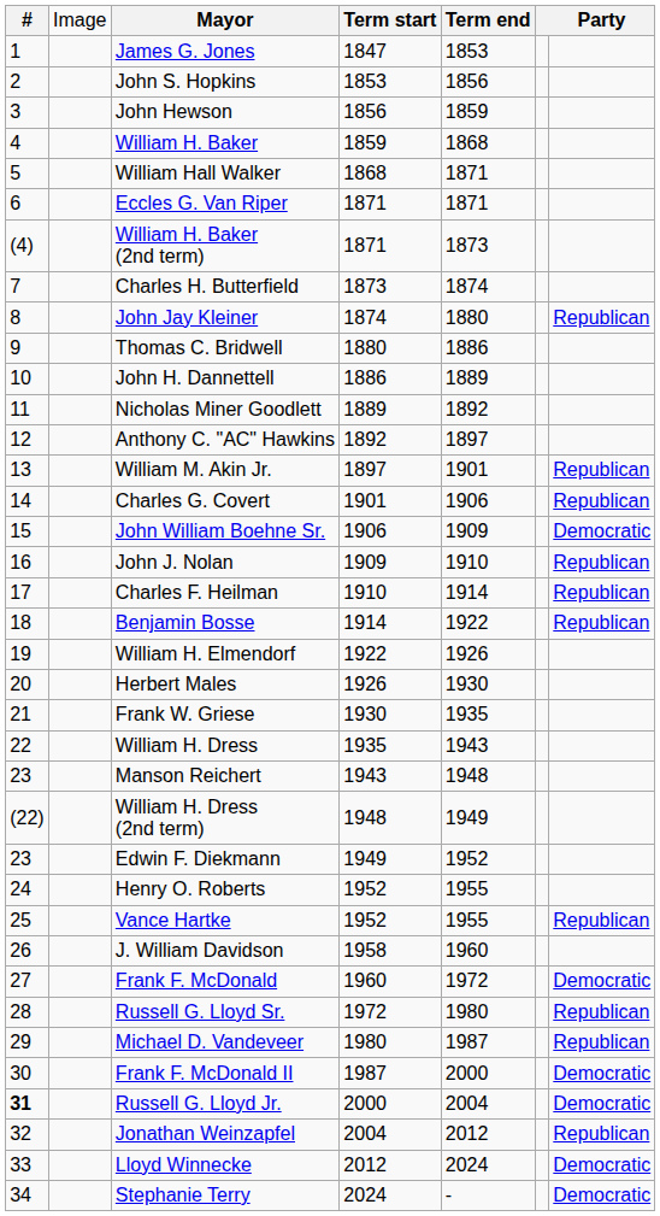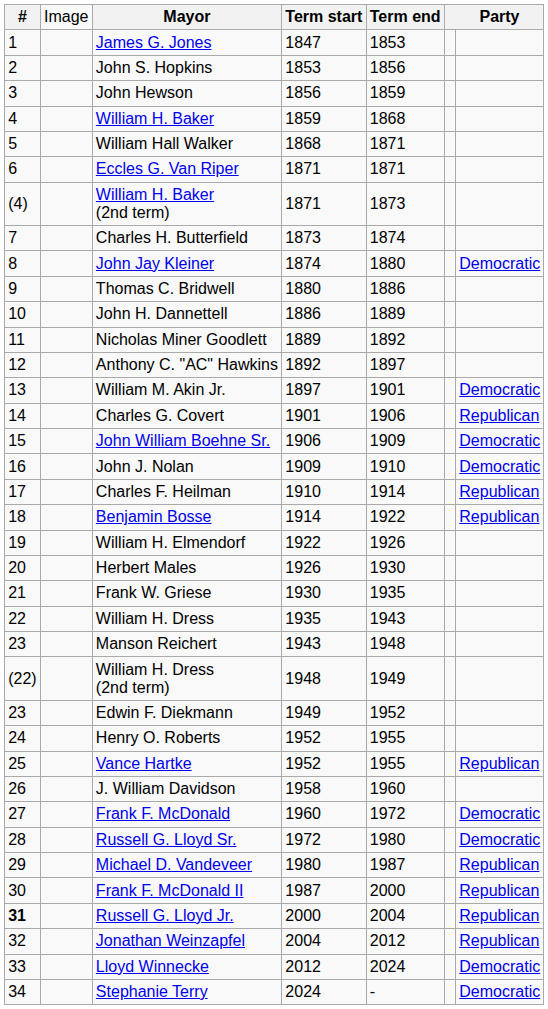John Jay Kleiner | column 7: Republican -> Democratic
William M. Akin Jr. | column 7: Republican -> Democratic
John J. Nolan | column 7: Republican -> Democratic
Russell G. Lloyd Sr. | column 7: Republican -> Democratic
Frank F. McDonald II | column 7: Democratic -> Republican
Russell G. Lloyd Jr. | column 7: Democratic -> Republican
